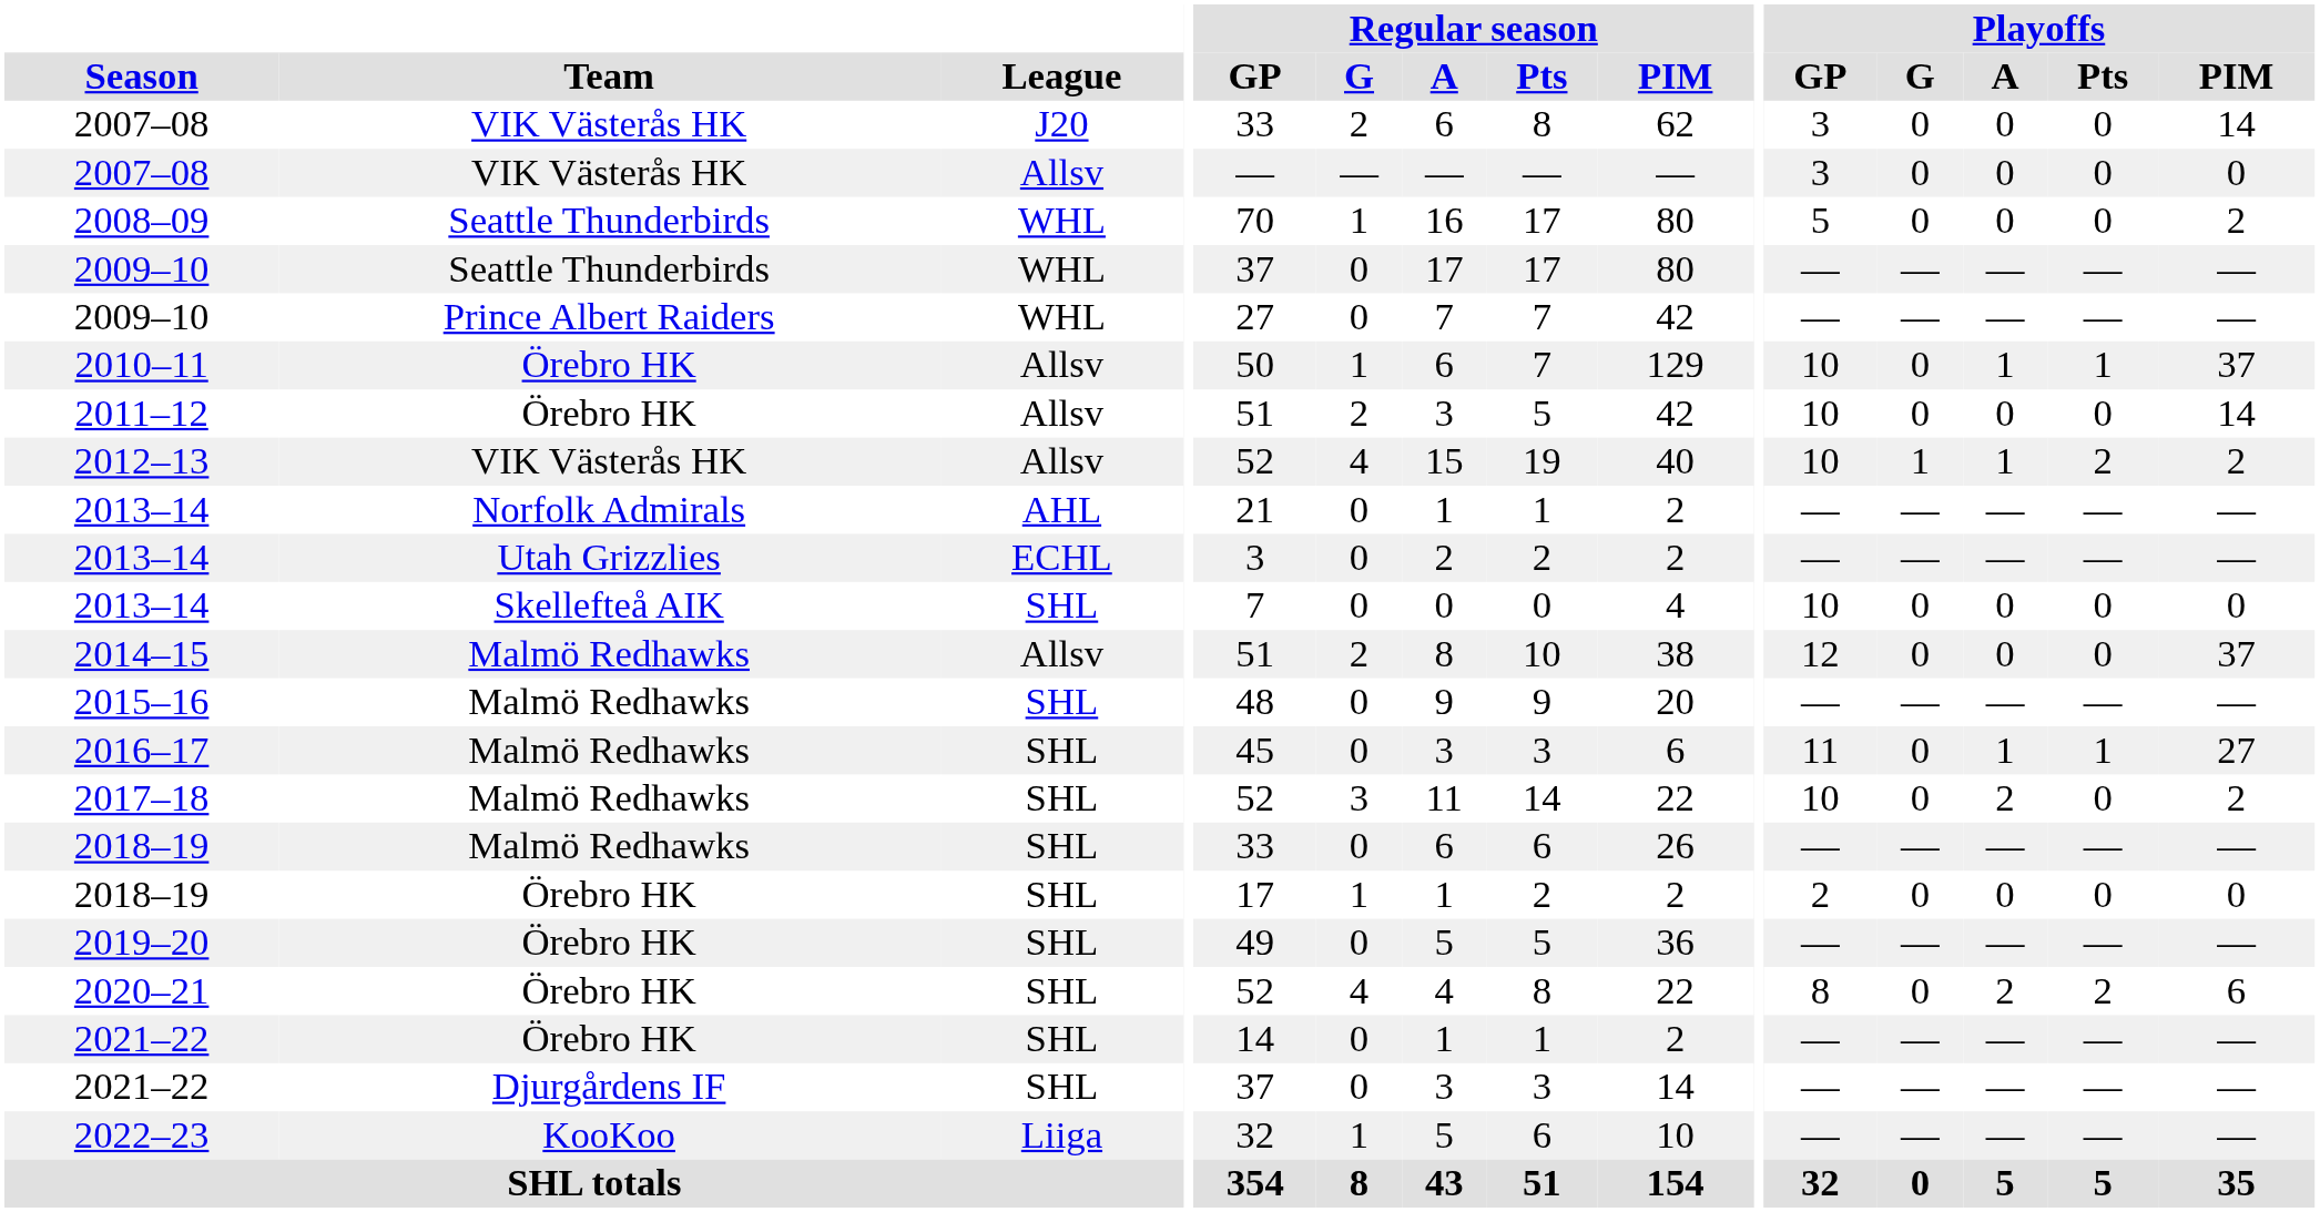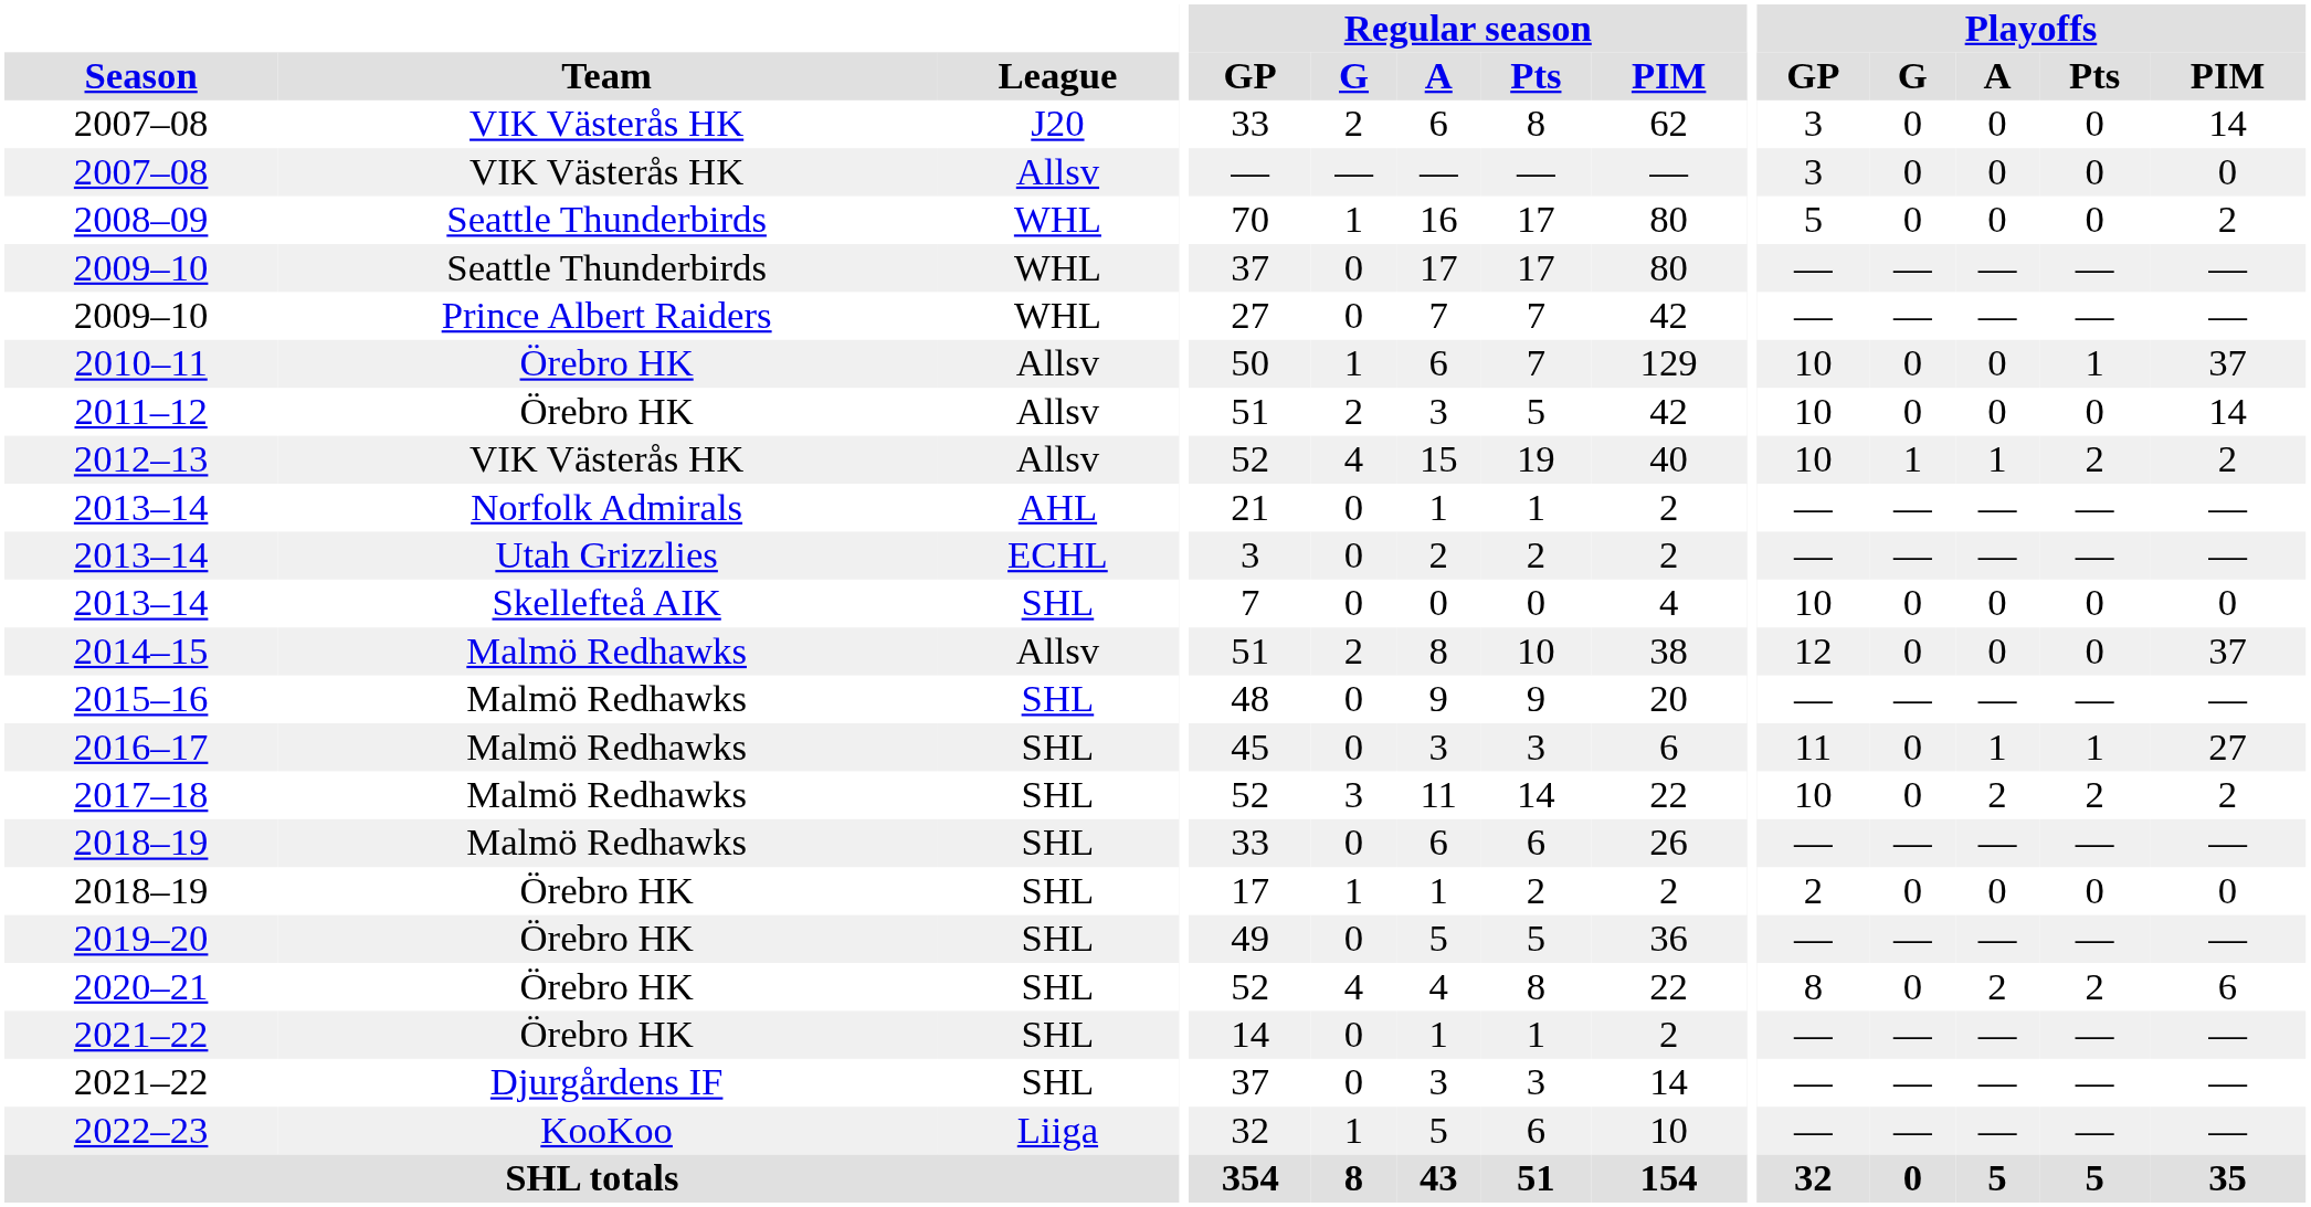2010–11 | Playoffs / A: 1 -> 0
2017–18 | Playoffs / Pts: 0 -> 2
